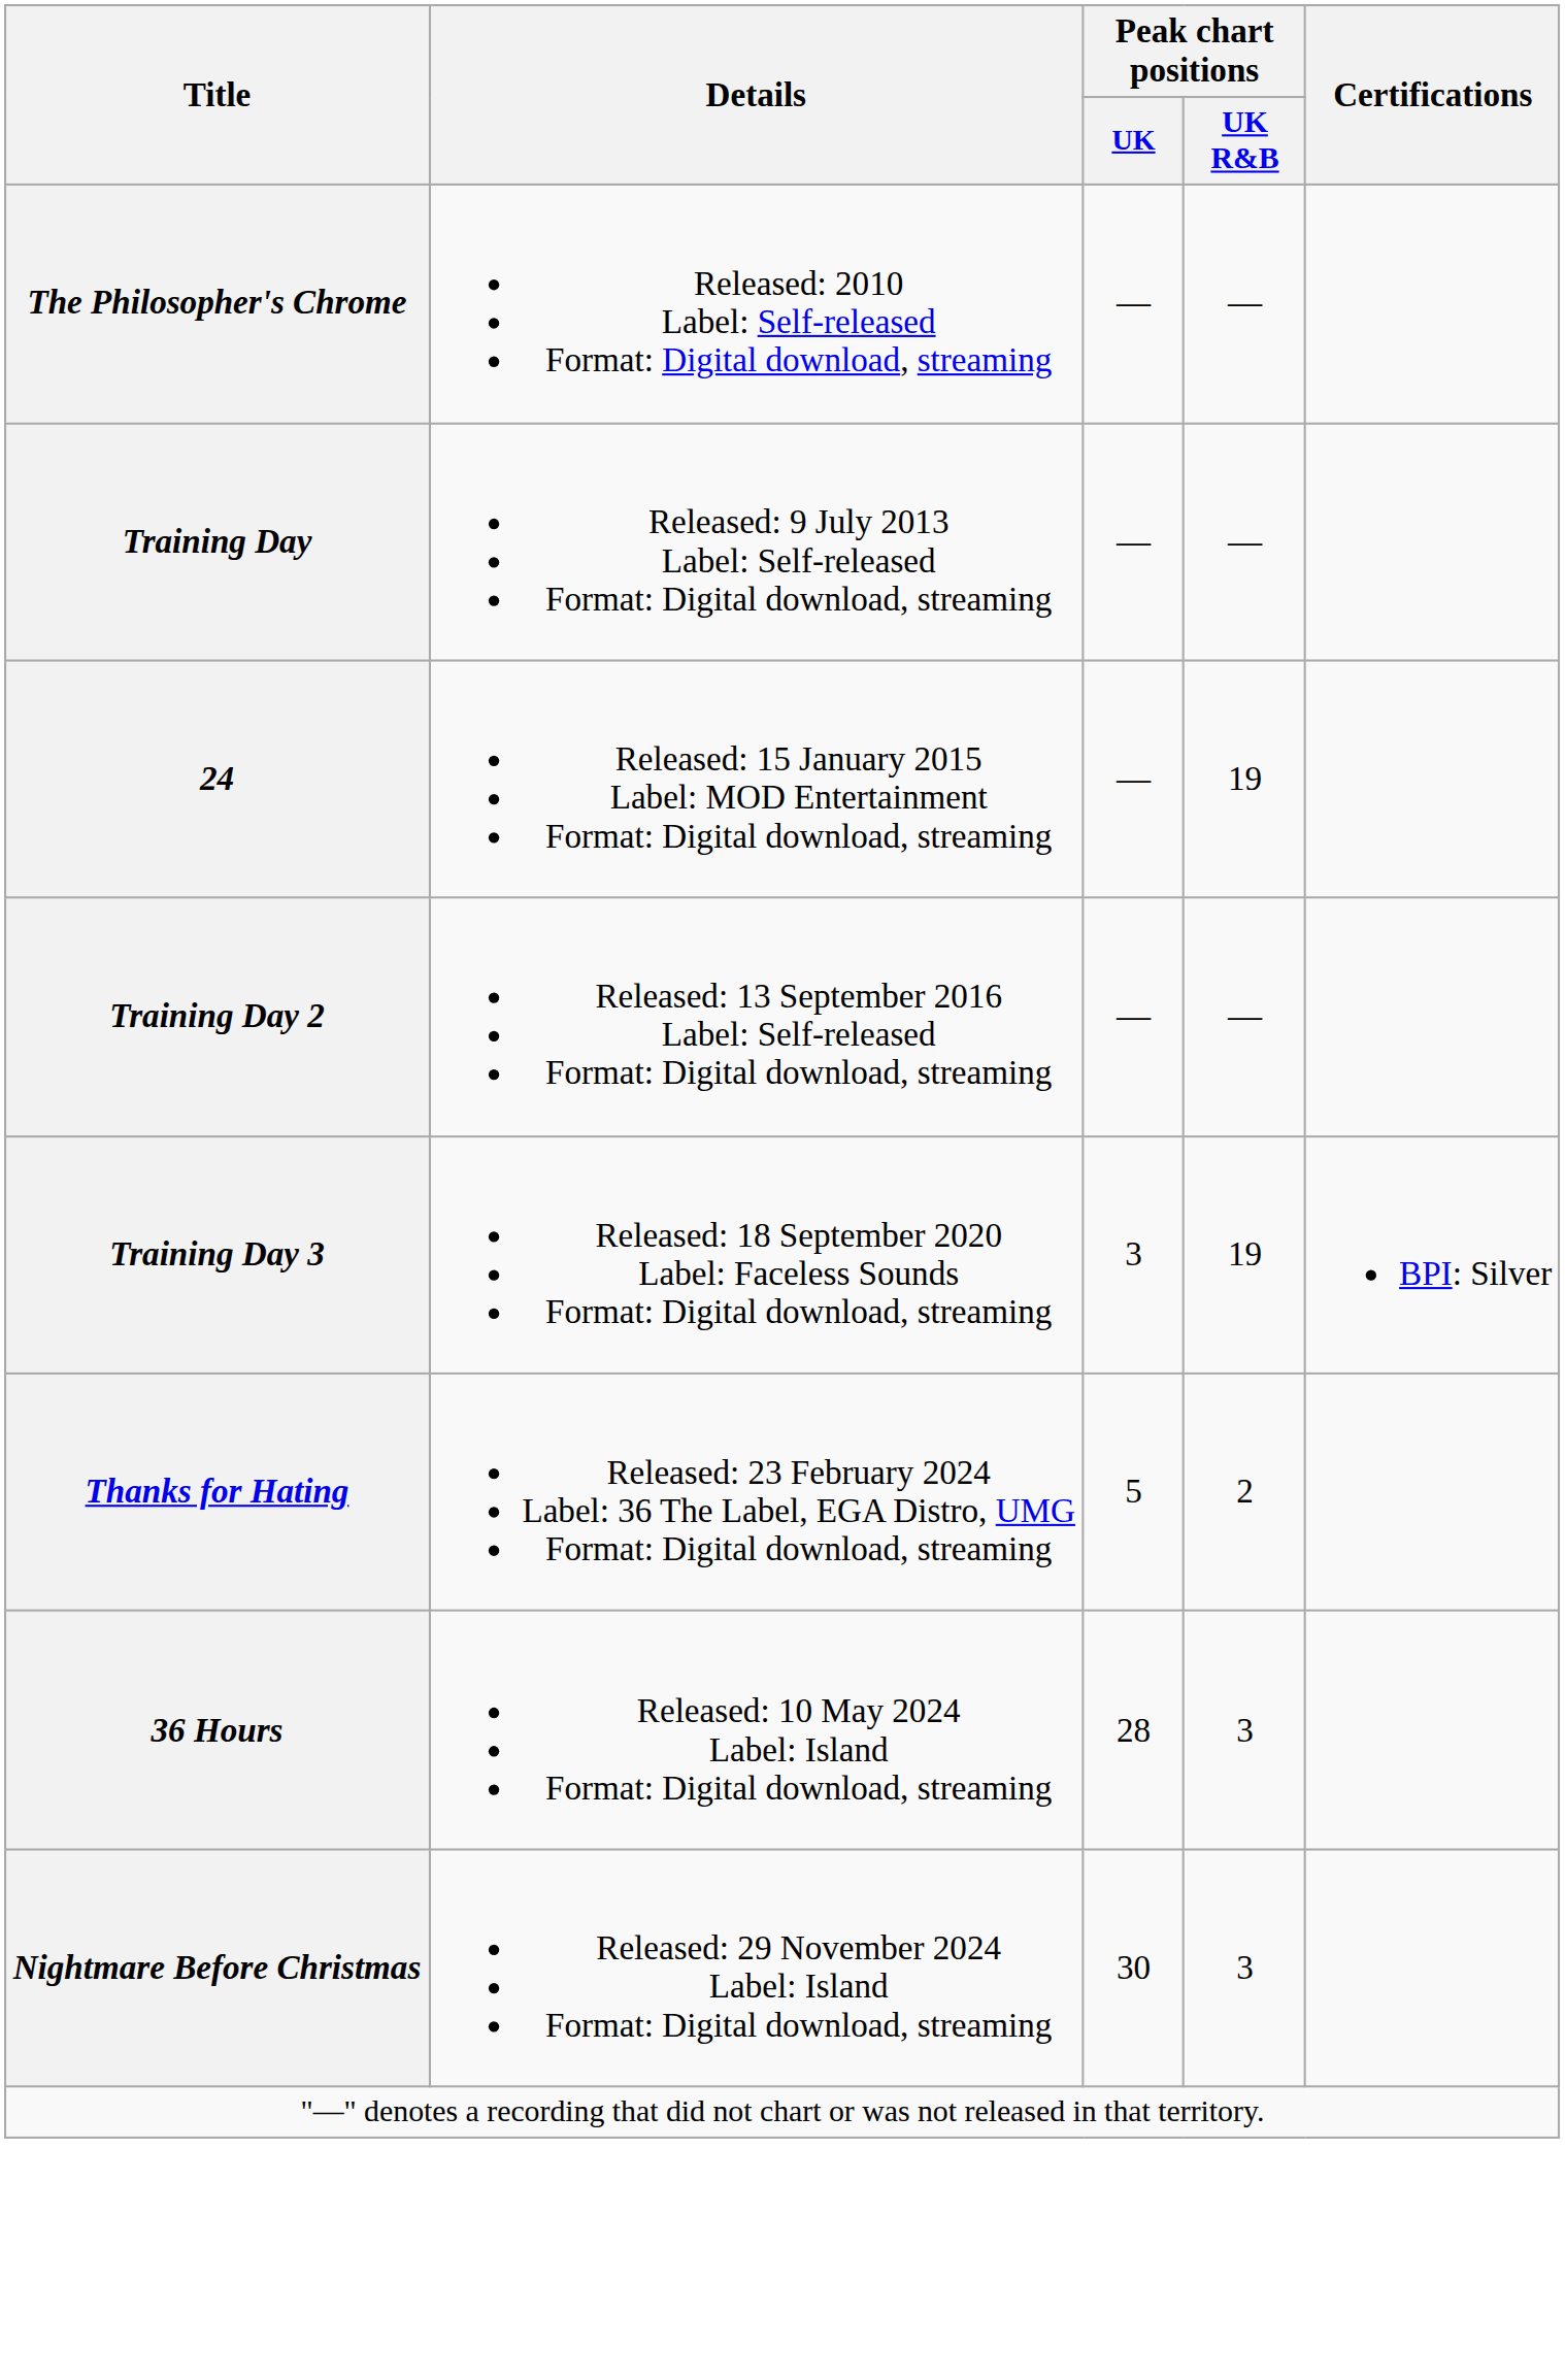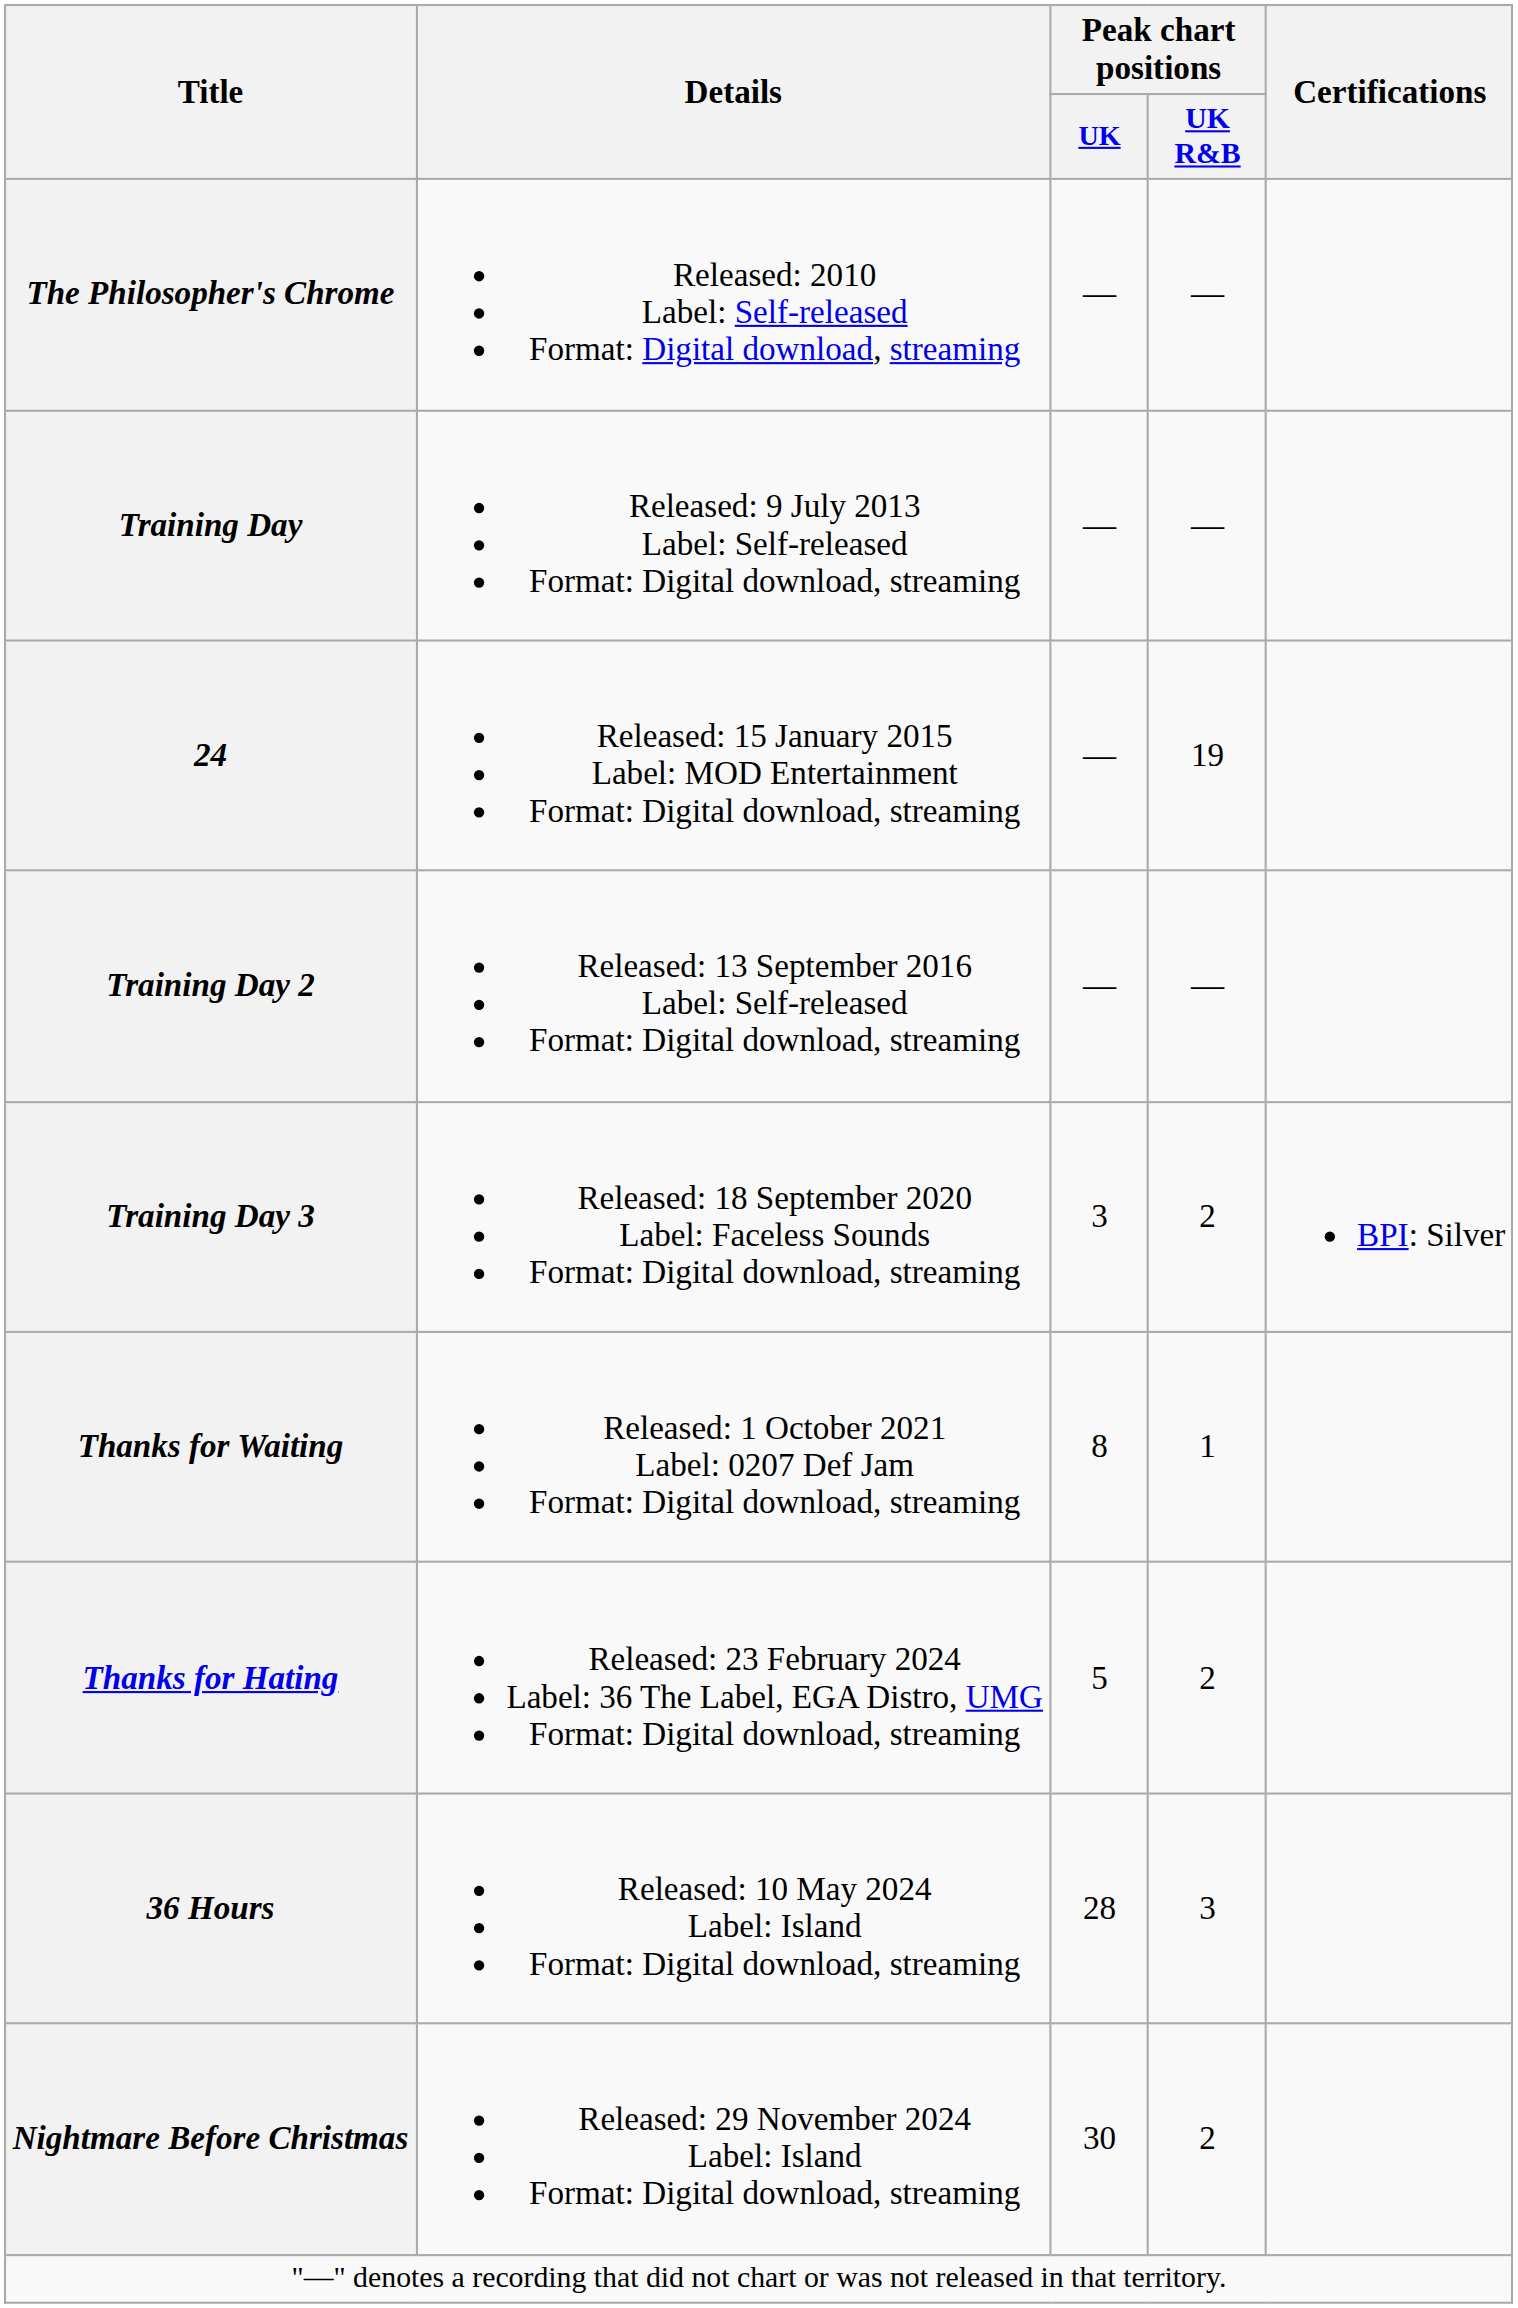Training Day 3 | Peak chart positions / UK R&B: 19 -> 2
+ row: Thanks for Waiting | Released: 1 October 2021 Label: 0207 Def Jam Format: Digital download, streaming | 8 | 1
Nightmare Before Christmas | Peak chart positions / UK R&B: 3 -> 2
